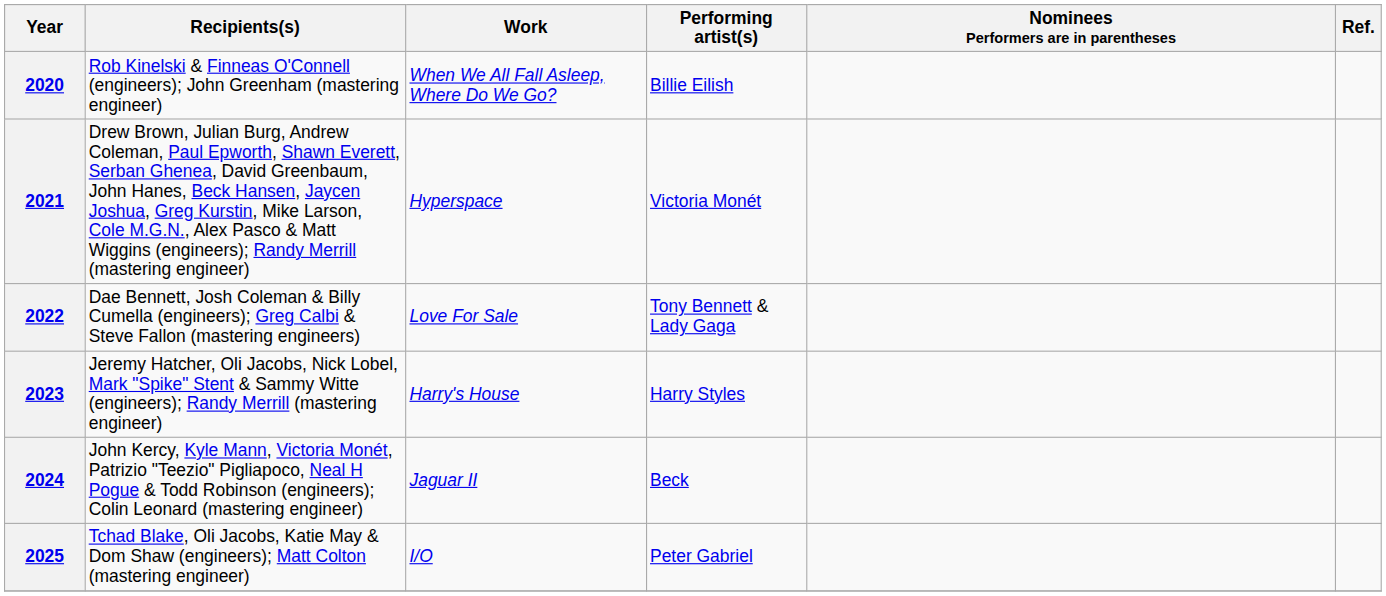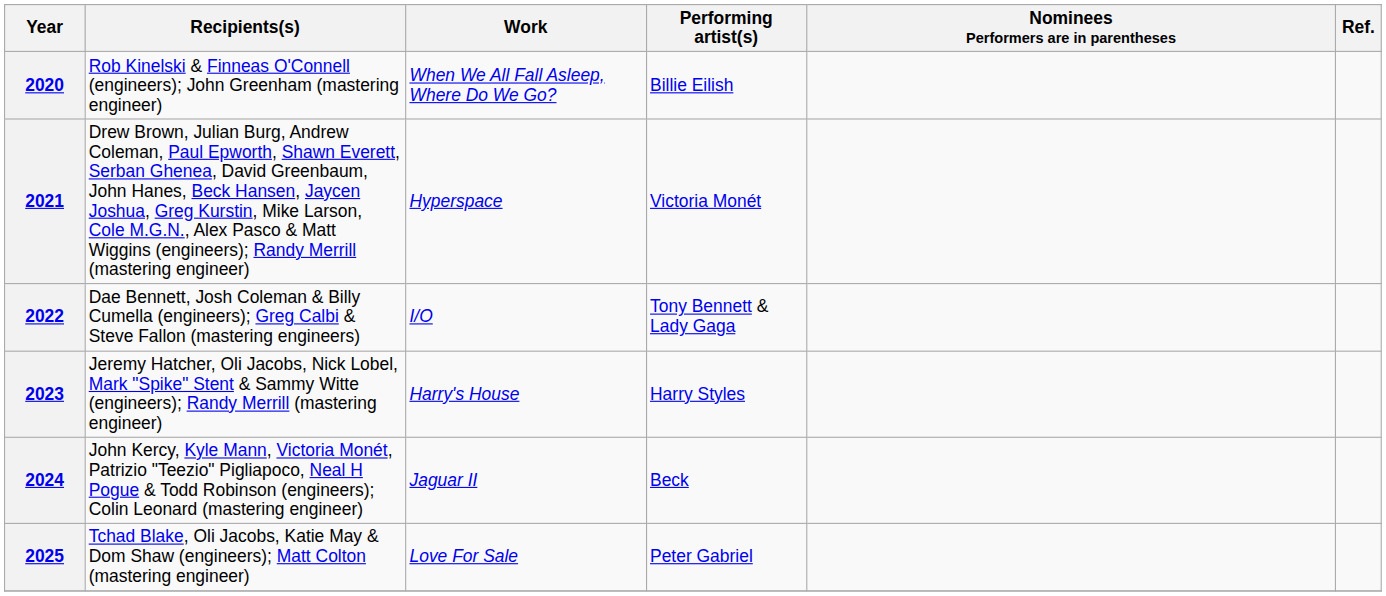2022 | Work: Love For Sale -> I/O
2025 | Work: I/O -> Love For Sale
